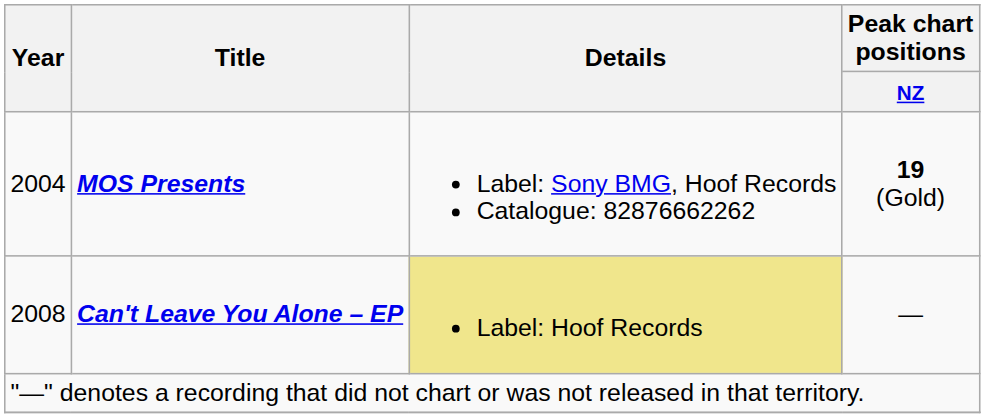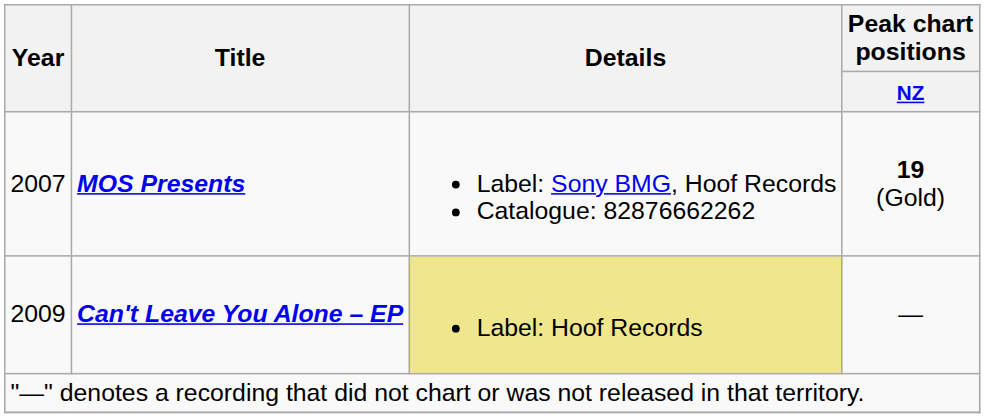MOS Presents | Year: 2004 -> 2007
Can't Leave You Alone – EP | Year: 2008 -> 2009
